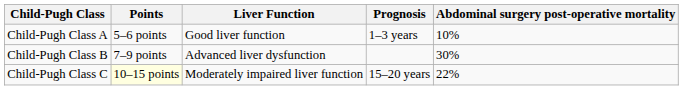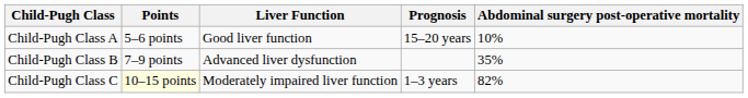Child-Pugh Class A | Prognosis: 1–3 years -> 15–20 years
Child-Pugh Class B | Abdominal surgery post-operative mortality: 30% -> 35%
Child-Pugh Class C | Prognosis: 15–20 years -> 1–3 years
Child-Pugh Class C | Abdominal surgery post-operative mortality: 22% -> 82%
